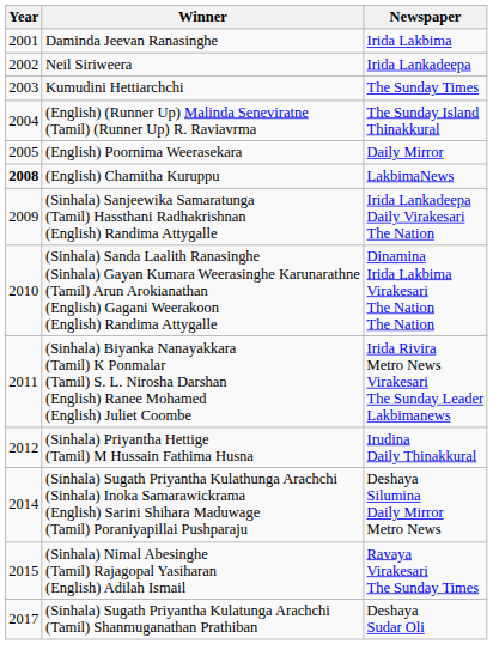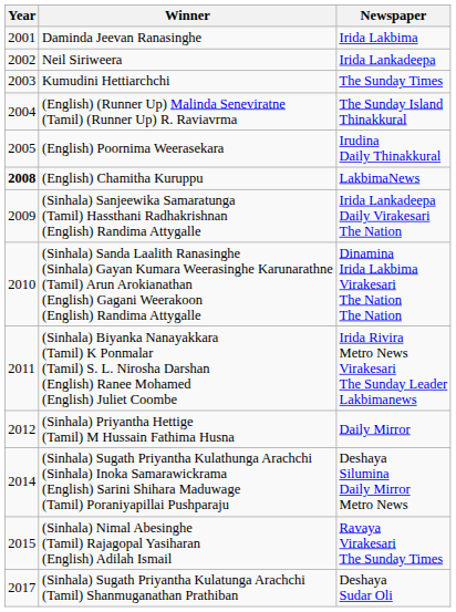(English) Poornima Weerasekara | Newspaper: Daily Mirror -> Irudina Daily Thinakkural
(Sinhala) Priyantha Hettige (Tamil) M Hussain Fathima Husna | Newspaper: Irudina Daily Thinakkural -> Daily Mirror
